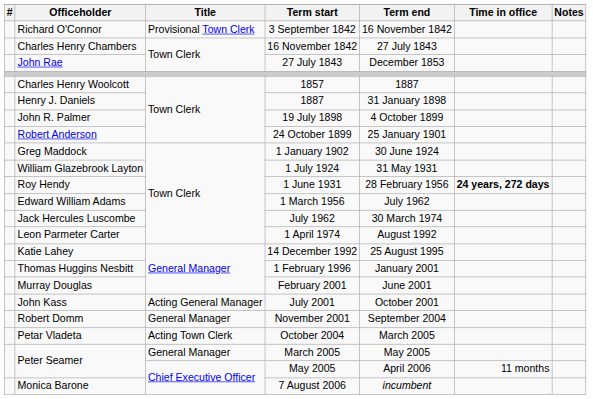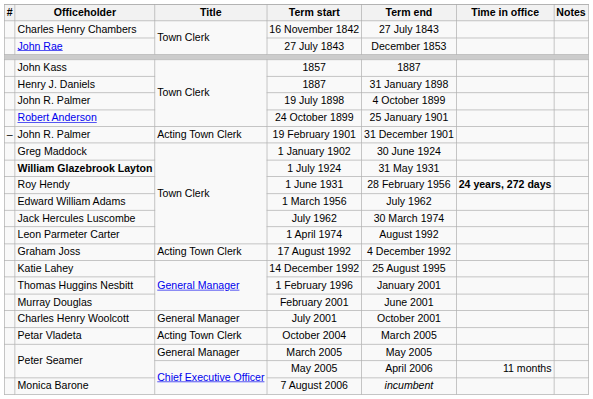- row: Richard O'Connor | Provisional Town Clerk | 3 September 1842 | 16 November 1842
1857 | Officeholder: Charles Henry Woolcott -> John Kass
+ row: – | John R. Palmer | Acting Town Clerk | 19 February 1901 | 31 December 1901
1 July 1924 | Officeholder: normal -> bold
+ row: Graham Joss | Acting Town Clerk | 17 August 1992 | 4 December 1992
July 2001 | Officeholder: John Kass -> Charles Henry Woolcott
July 2001 | Title: Acting General Manager -> General Manager
- row: Robert Domm | General Manager | November 2001 | September 2004
